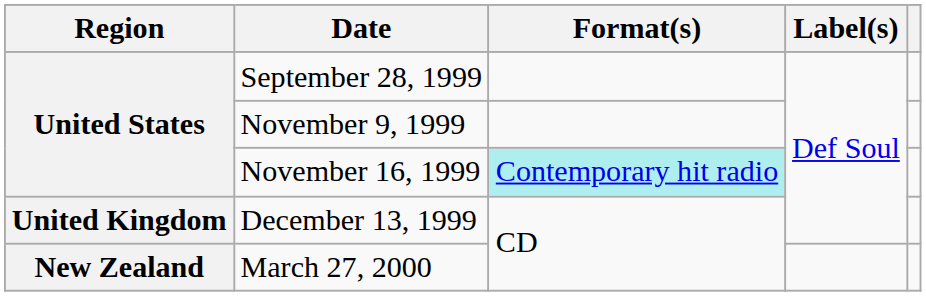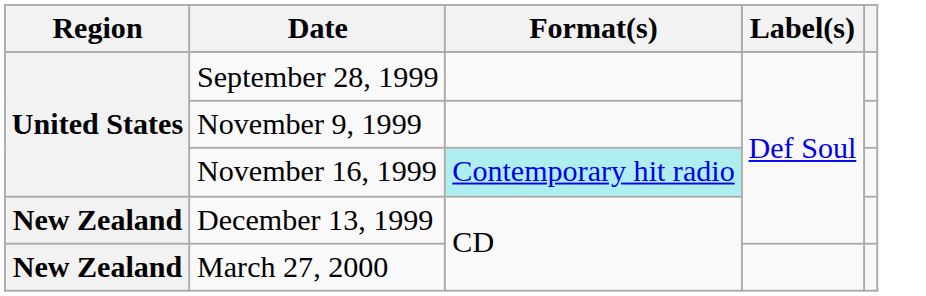December 13, 1999 | Region: United Kingdom -> New Zealand
